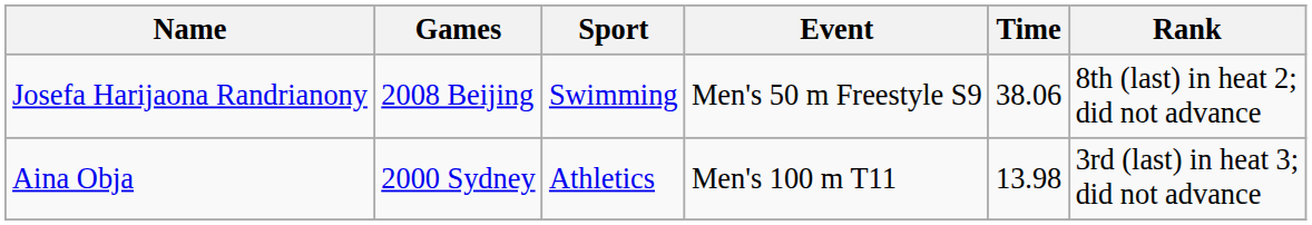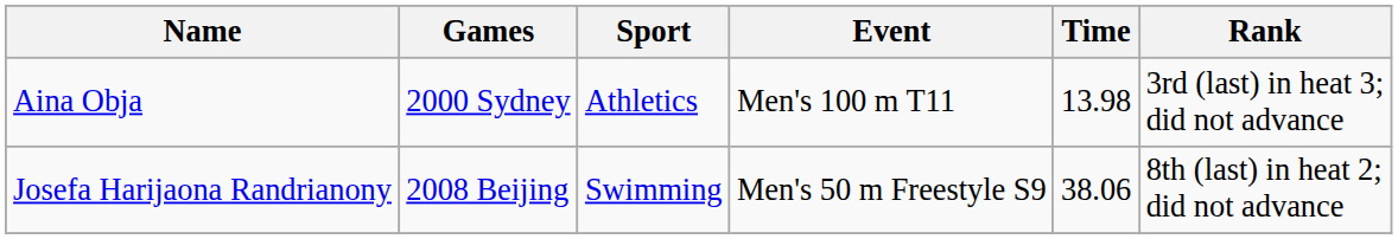rows swapped: Aina Obja <-> Josefa Harijaona Randrianony
